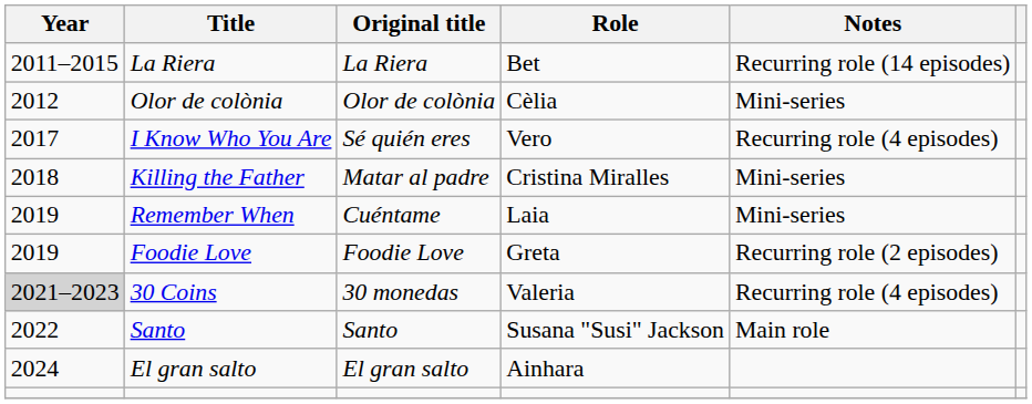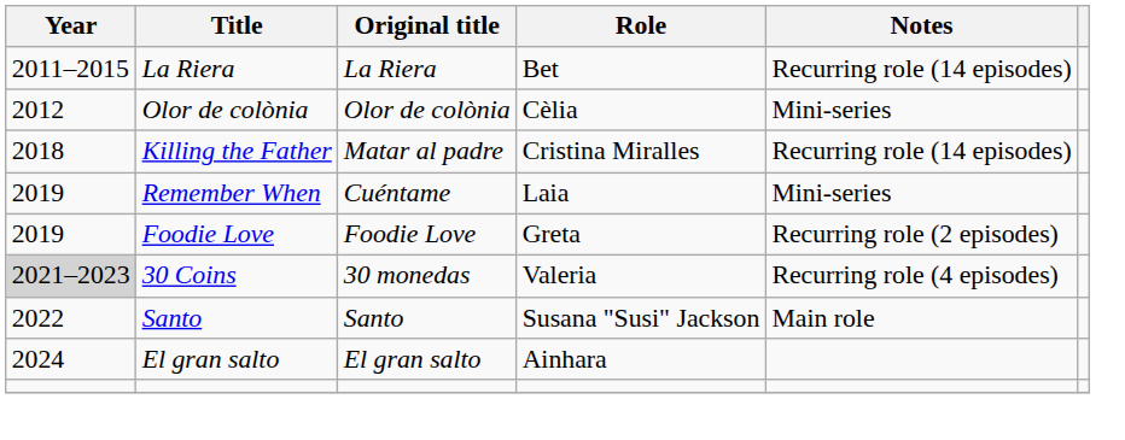- row: 2017 | I Know Who You Are | Sé quién eres | Vero | Recurring role (4 episodes)
Killing the Father | Notes: Mini-series -> Recurring role (14 episodes)
